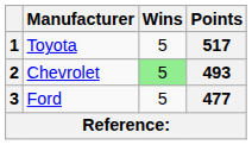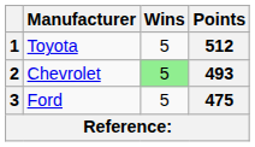1 | Points: 517 -> 512
3 | Points: 477 -> 475
